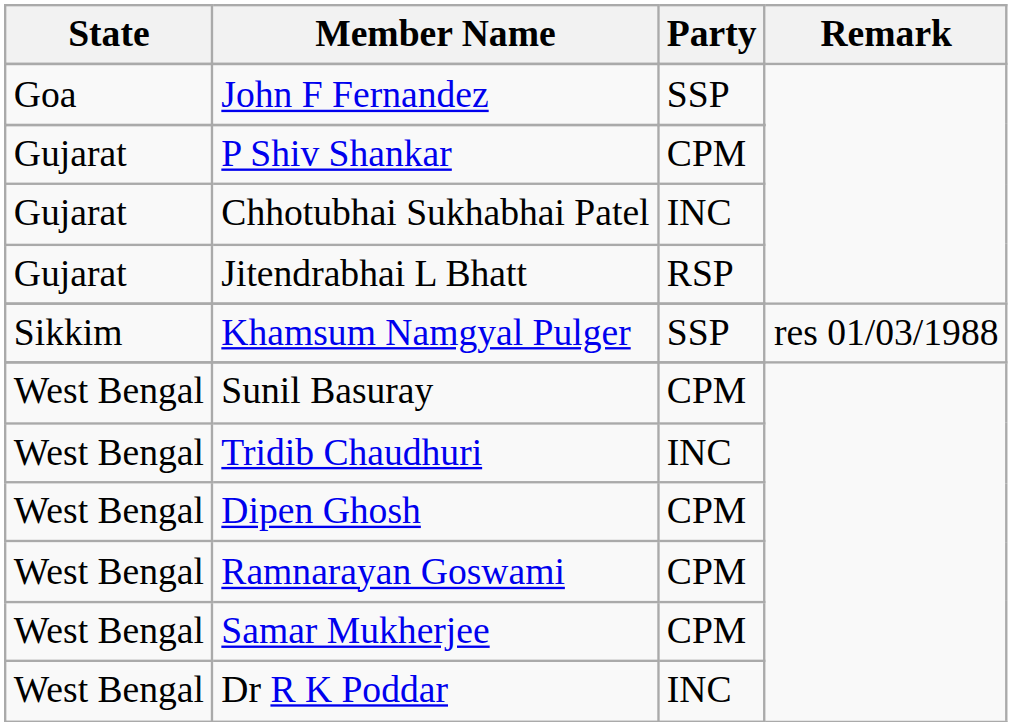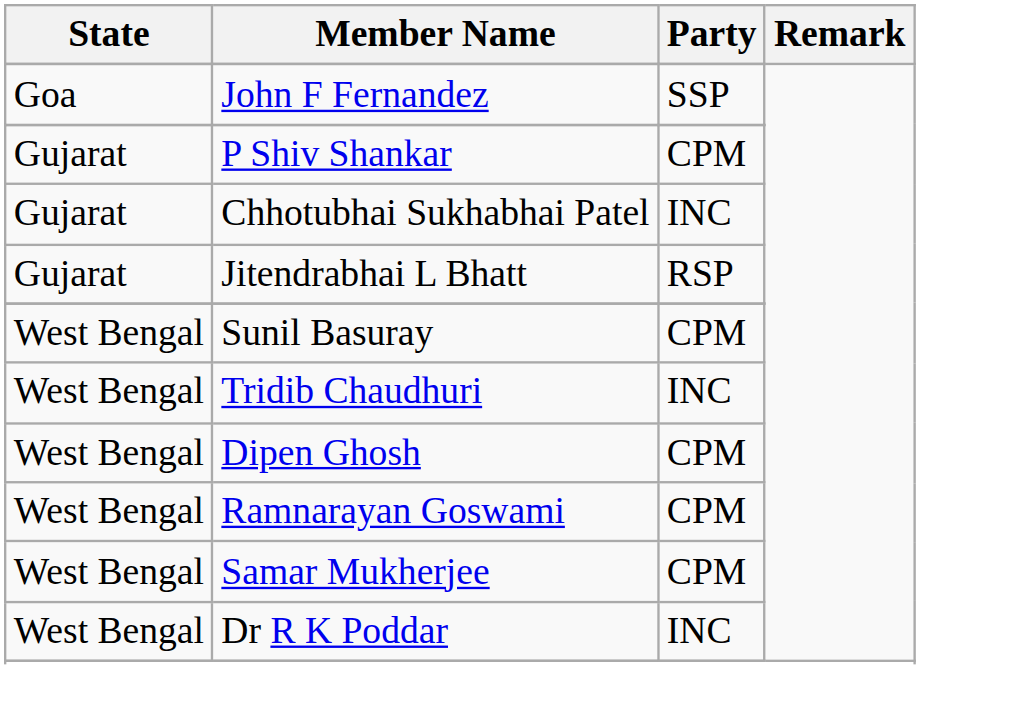- row: Sikkim | Khamsum Namgyal Pulger | SSP | res 01/03/1988
